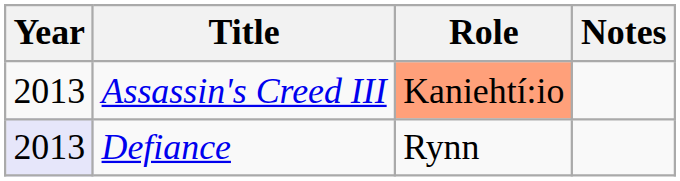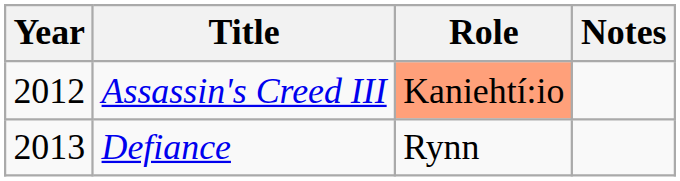Assassin's Creed III | Year: 2013 -> 2012
Defiance | Year: lavender background -> no background
